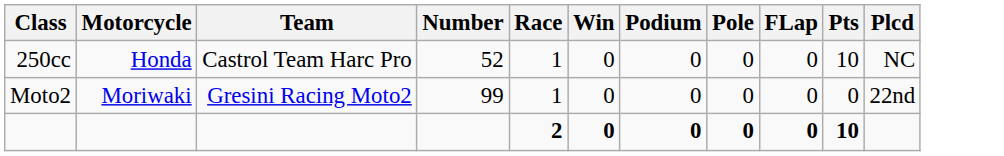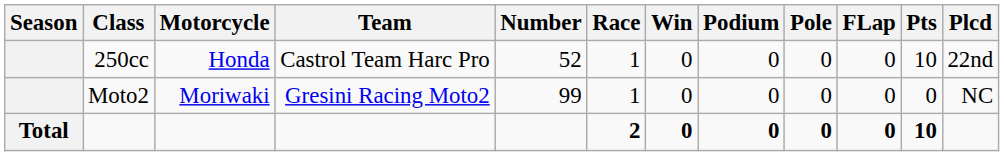+ column: Season | Total
250cc | Plcd: NC -> 22nd
Moto2 | Plcd: 22nd -> NC
